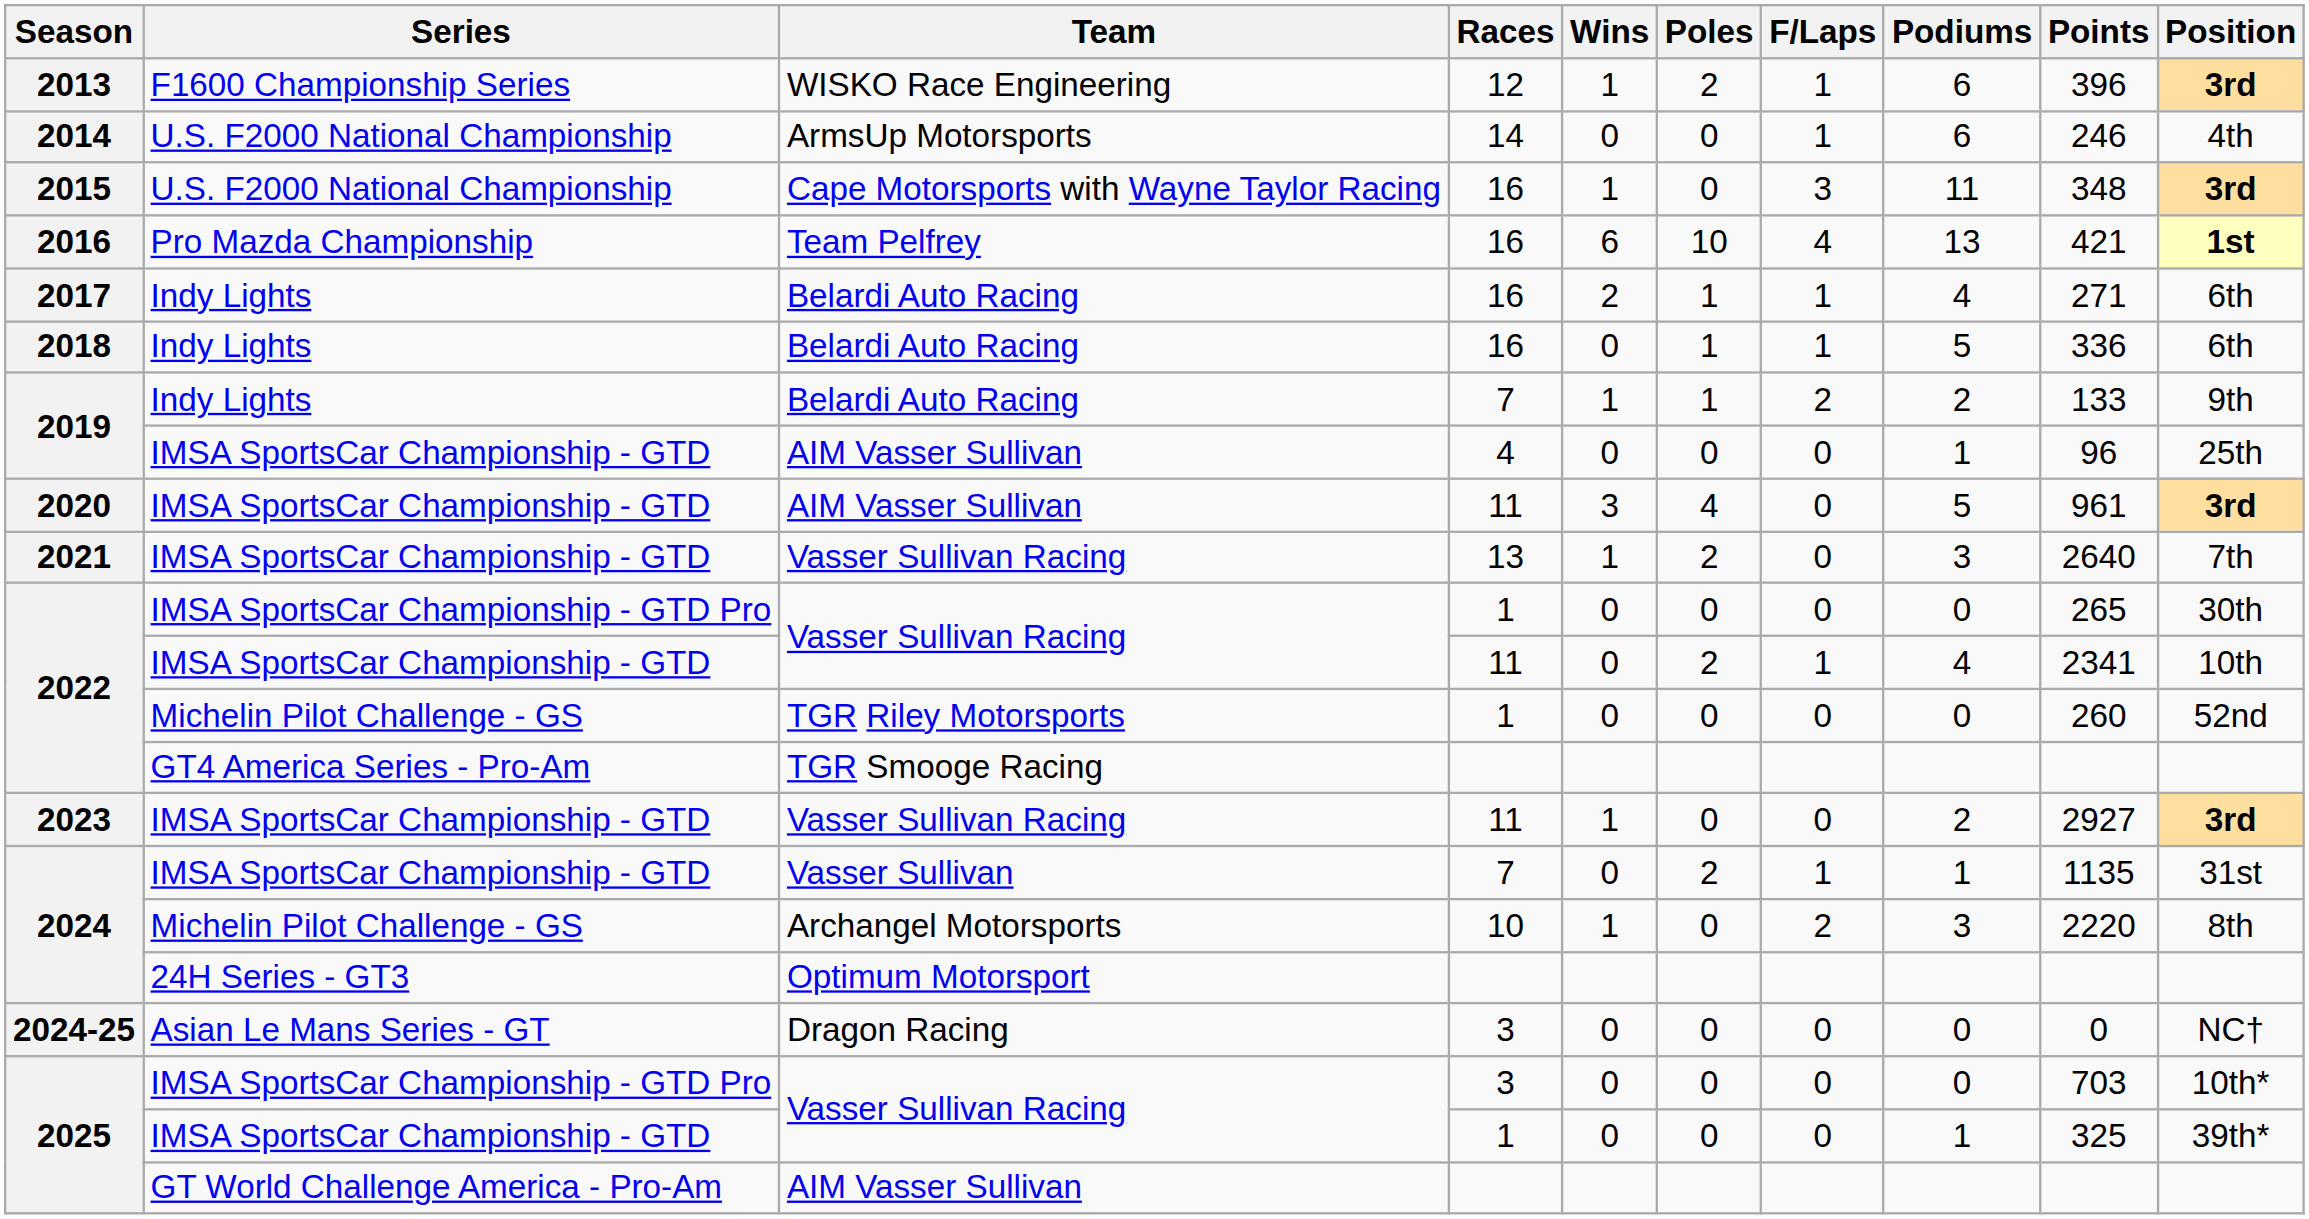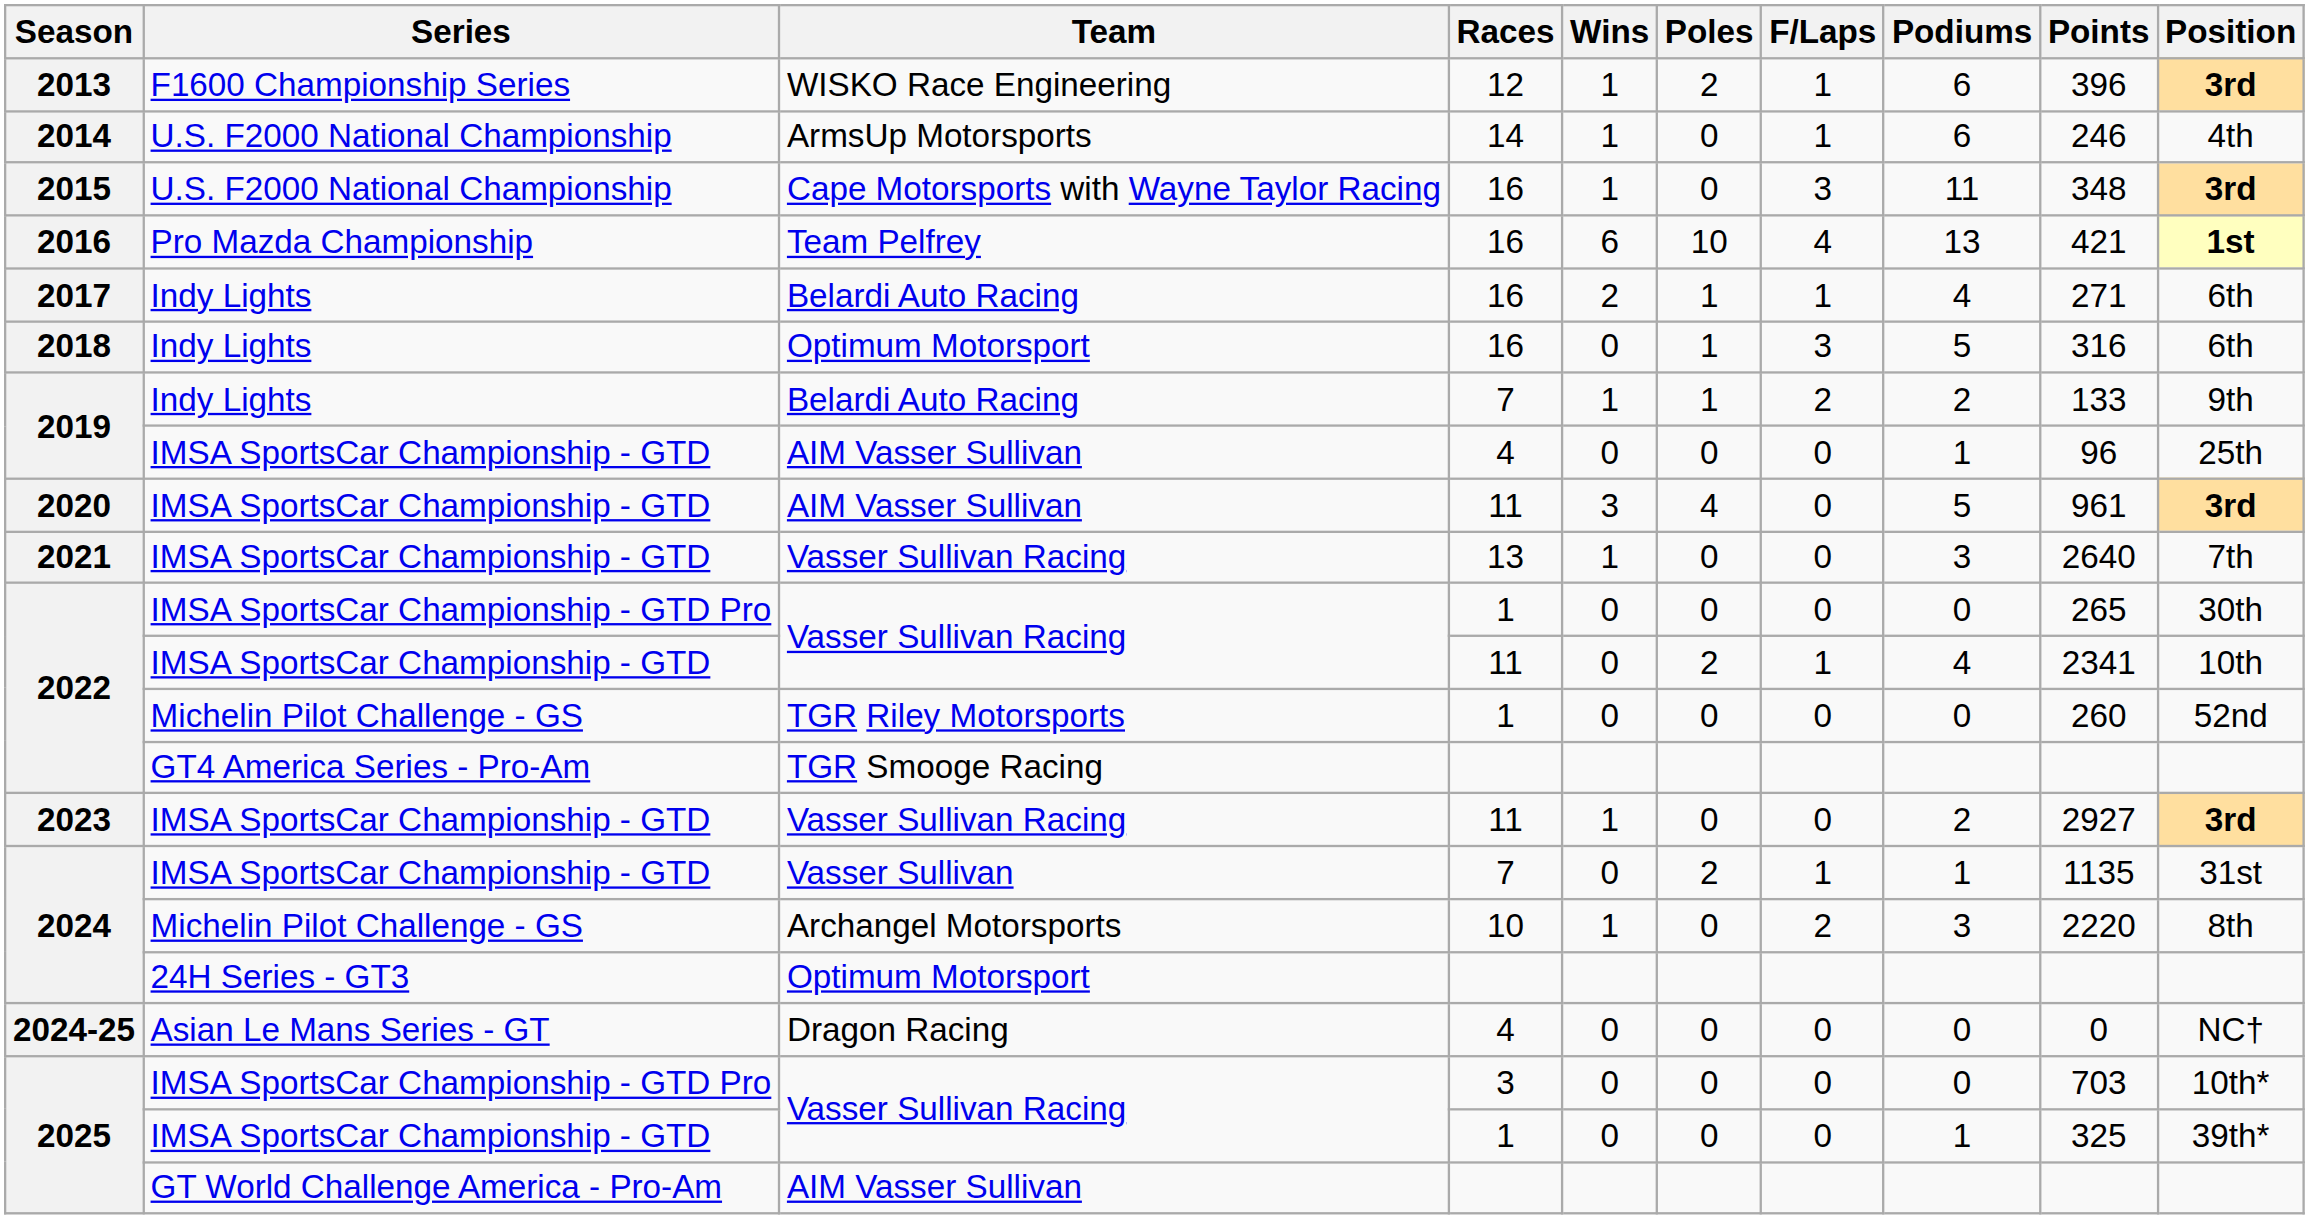2014 | Wins: 0 -> 1
2018 | Team: Belardi Auto Racing -> Optimum Motorsport
2018 | F/Laps: 1 -> 3
2018 | Points: 336 -> 316
2021 | Poles: 2 -> 0
2024-25 | Races: 3 -> 4
